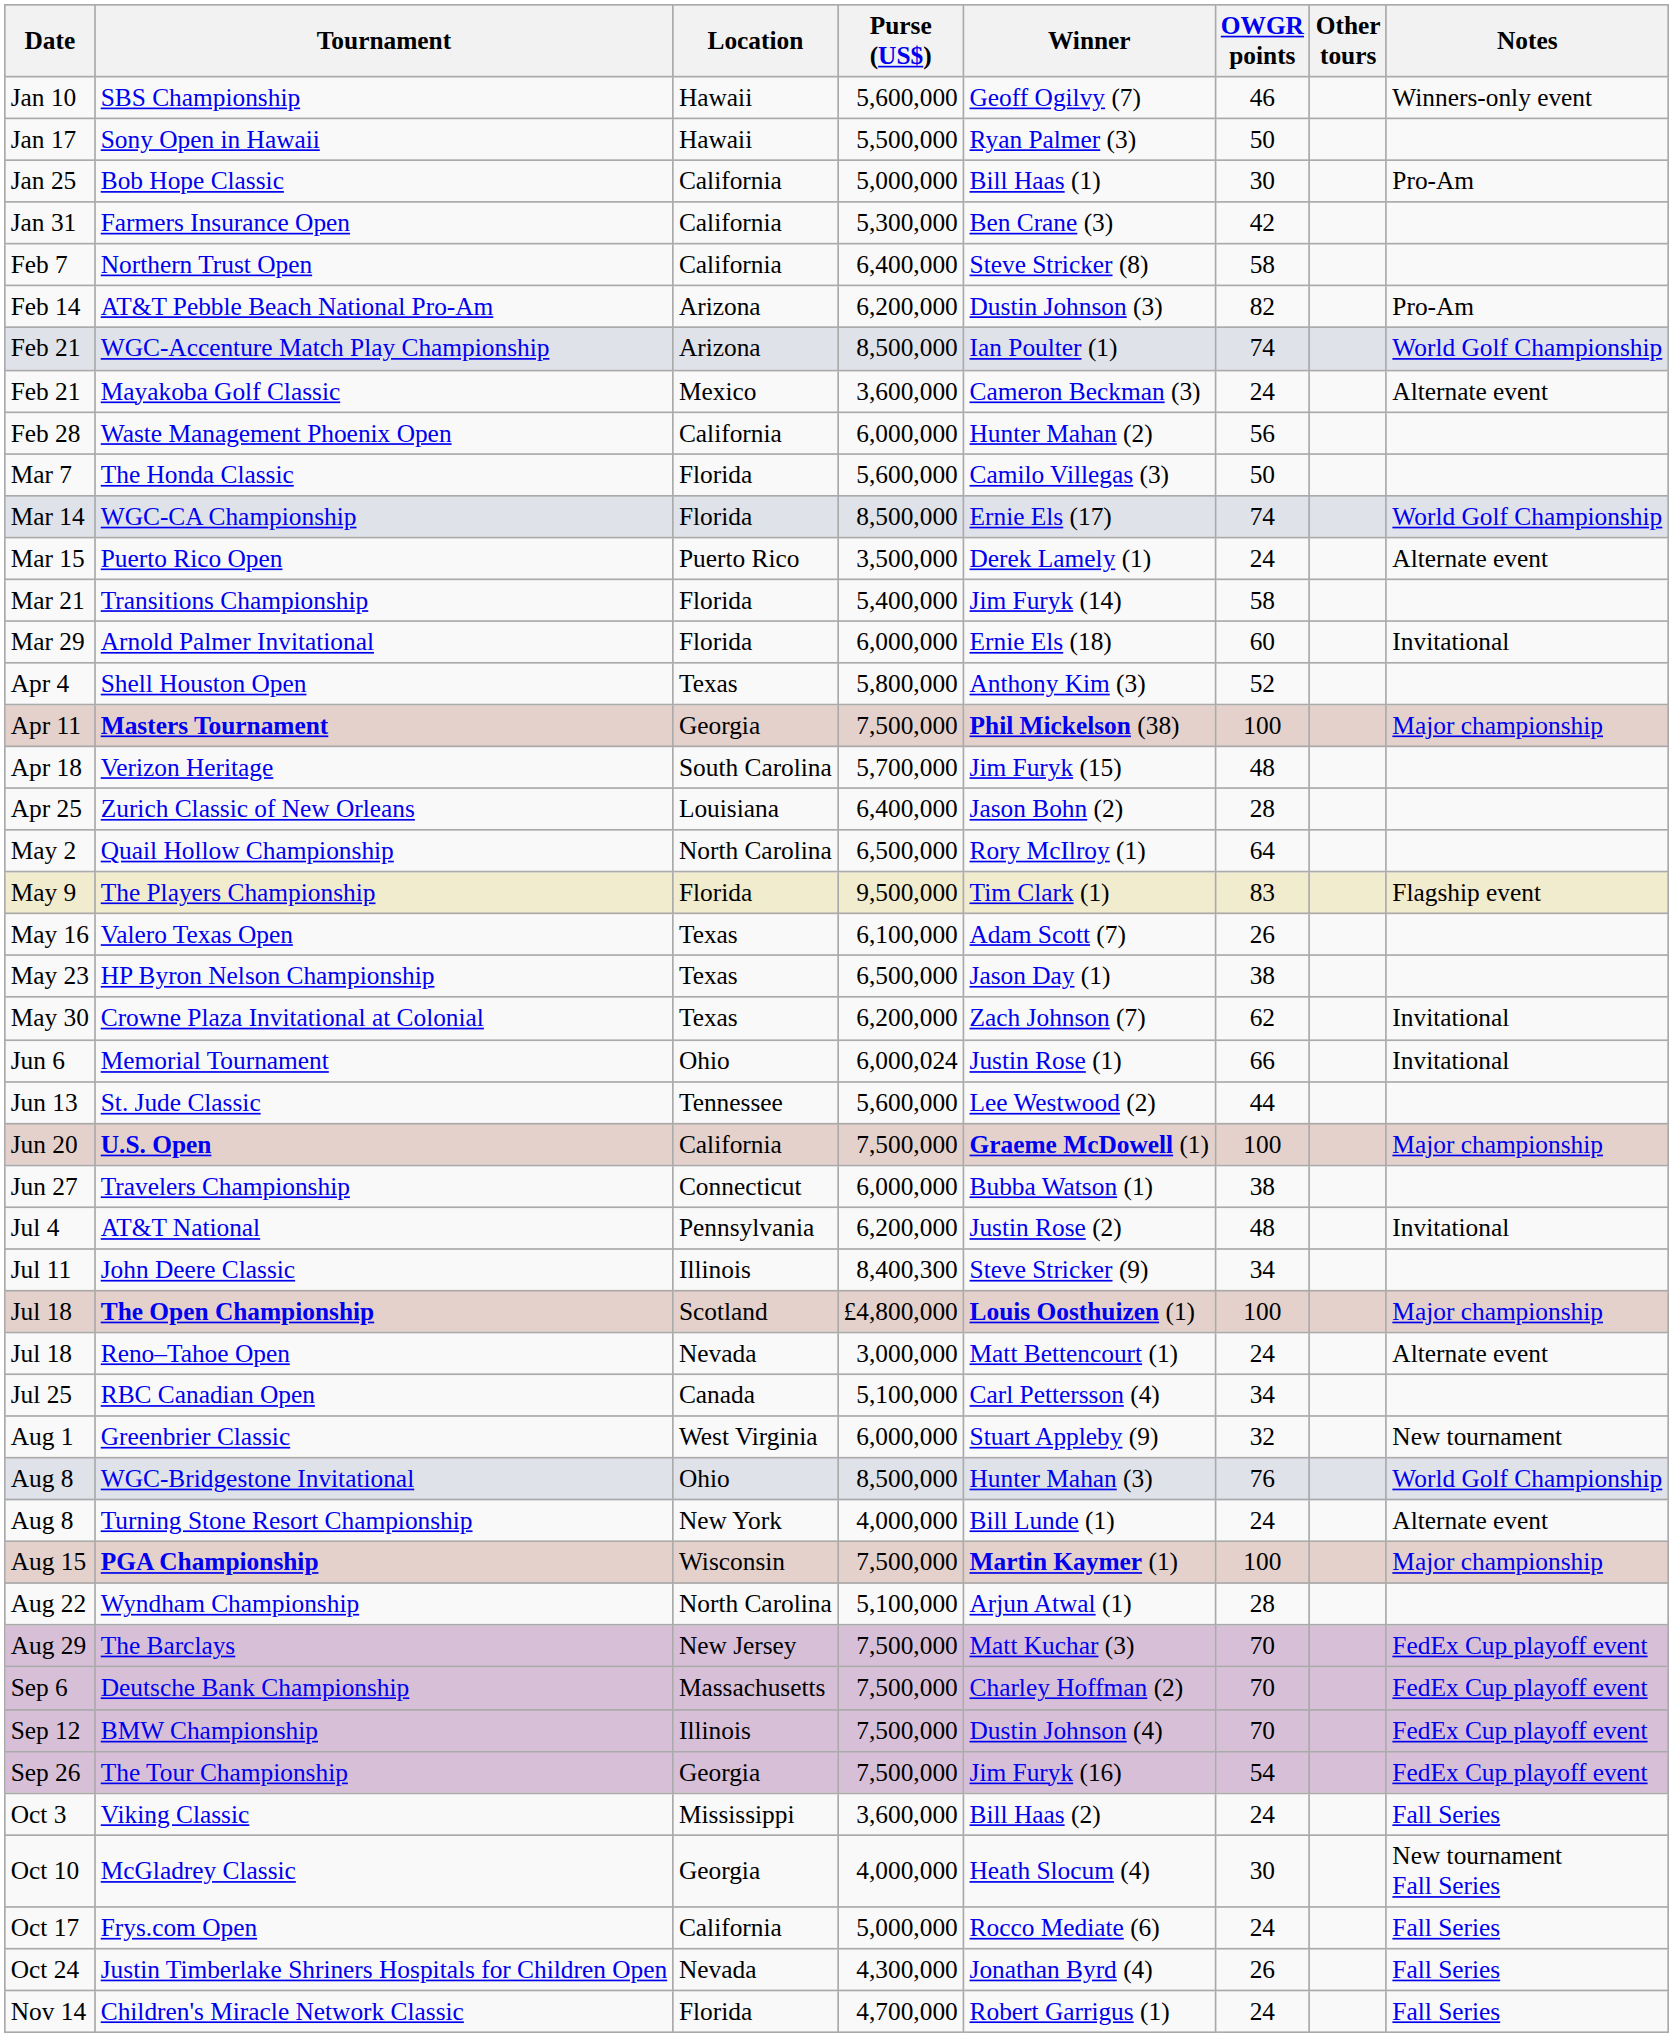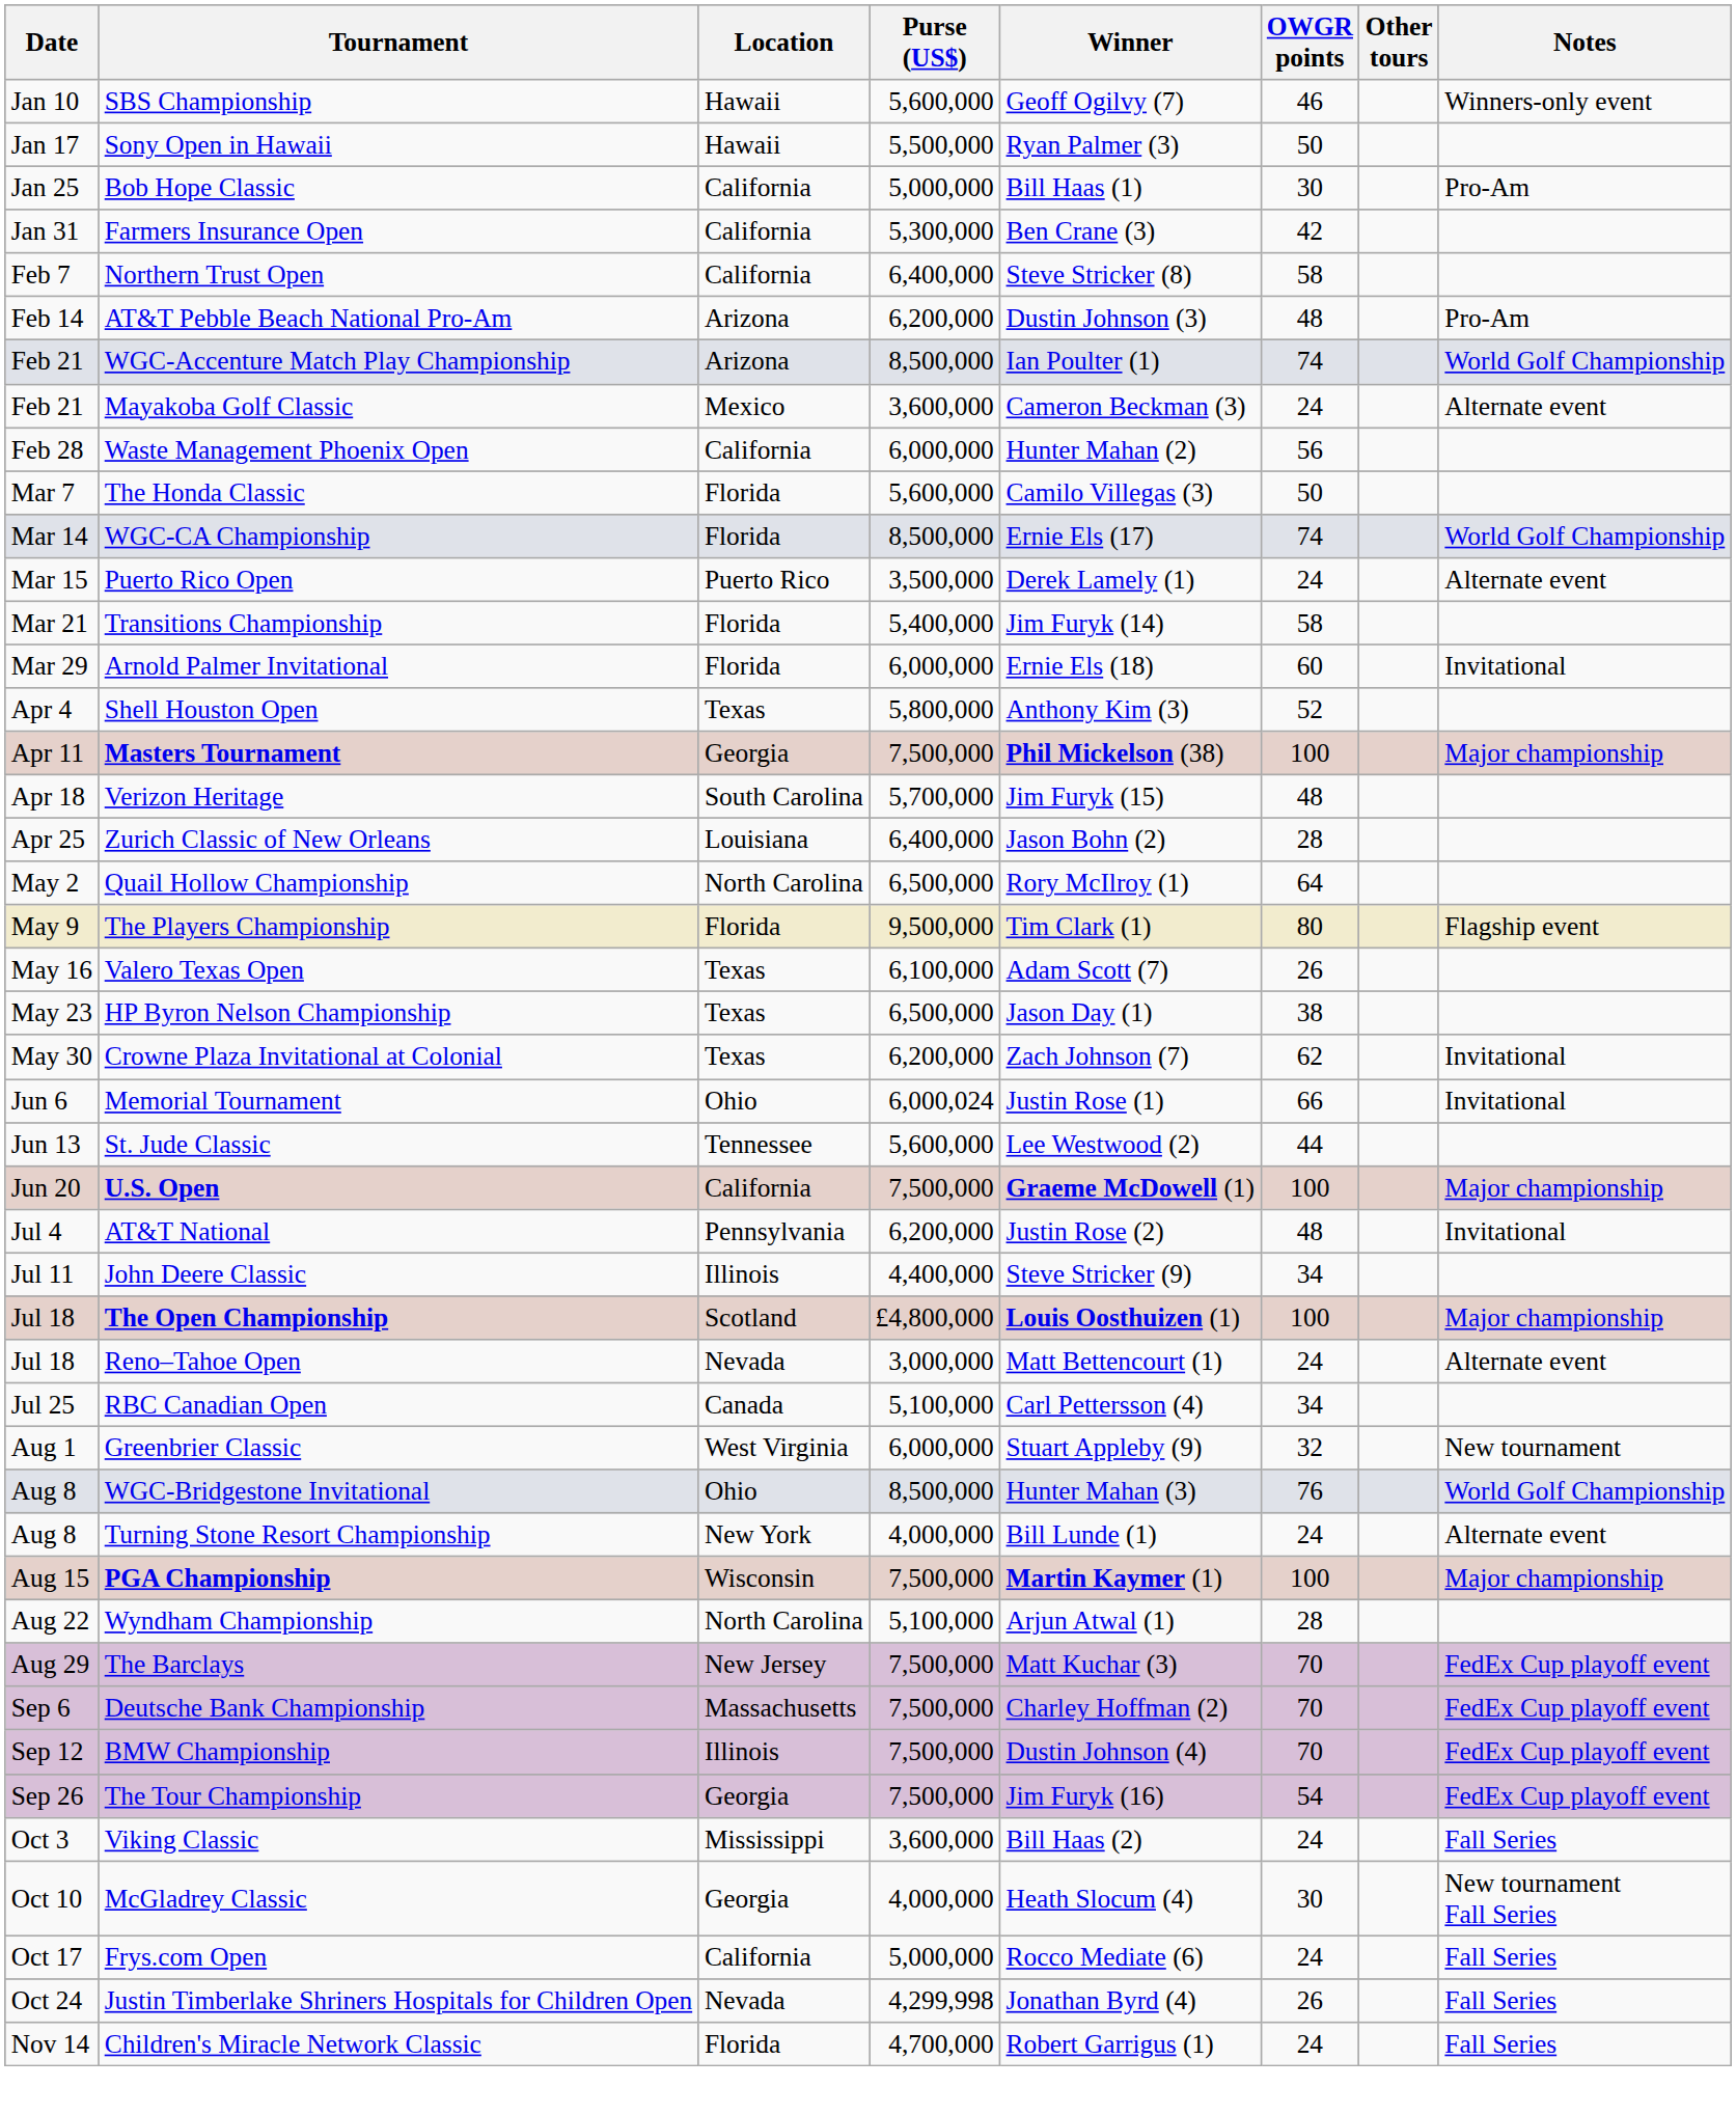AT&T Pebble Beach National Pro-Am | OWGR points: 82 -> 48
The Players Championship | OWGR points: 83 -> 80
- row: Jun 27 | Travelers Championship | Connecticut | 6,000,000 | Bubba Watson (1) | 38
John Deere Classic | Purse (US$): 8,400,300 -> 4,400,000
Justin Timberlake Shriners Hospitals for Children Open | Purse (US$): 4,300,000 -> 4,299,998
